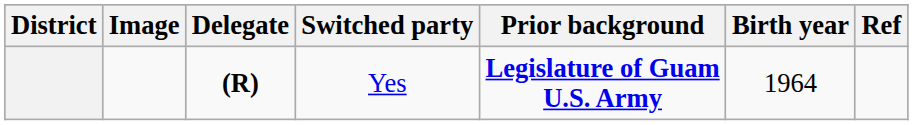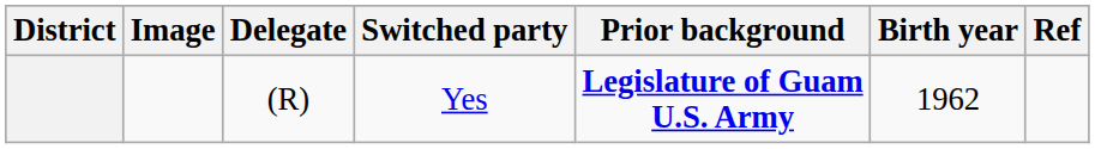Yes | Delegate: bold -> normal
Yes | Birth year: 1964 -> 1962
